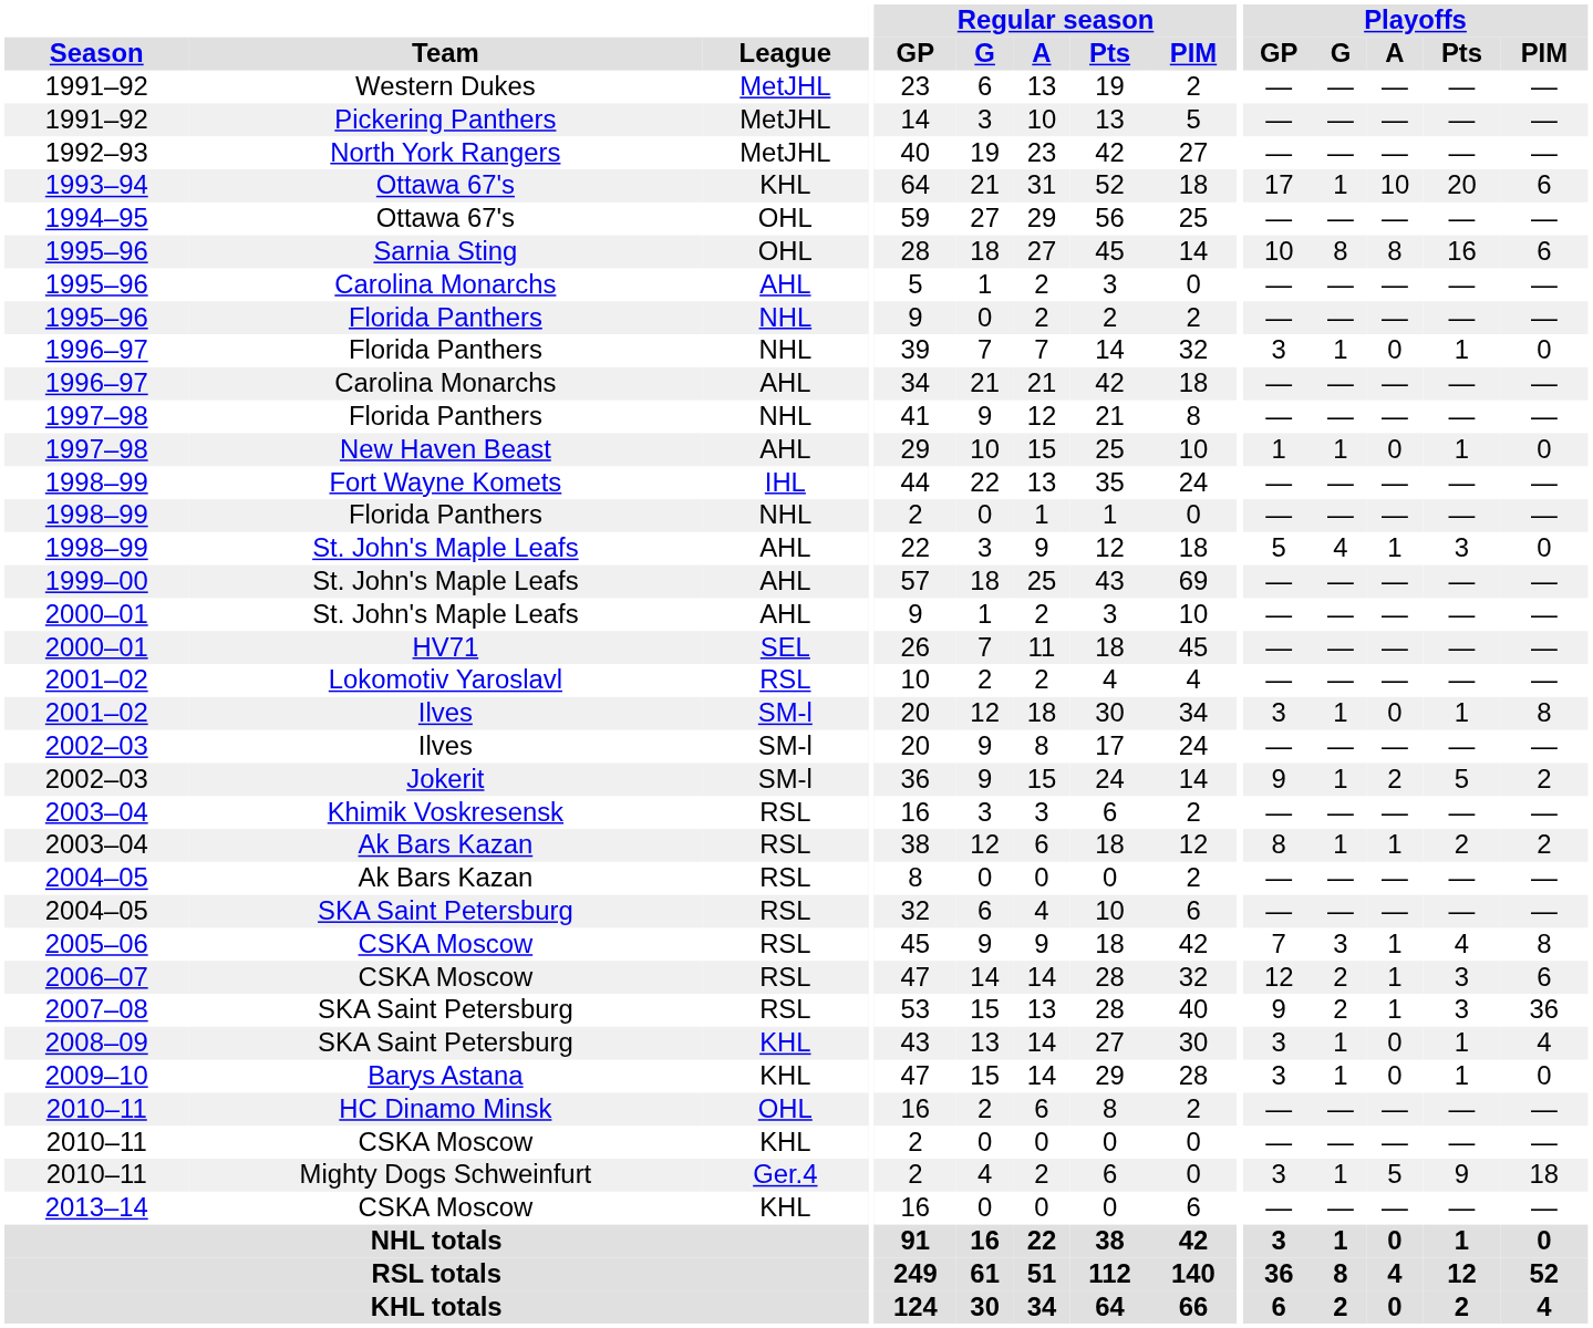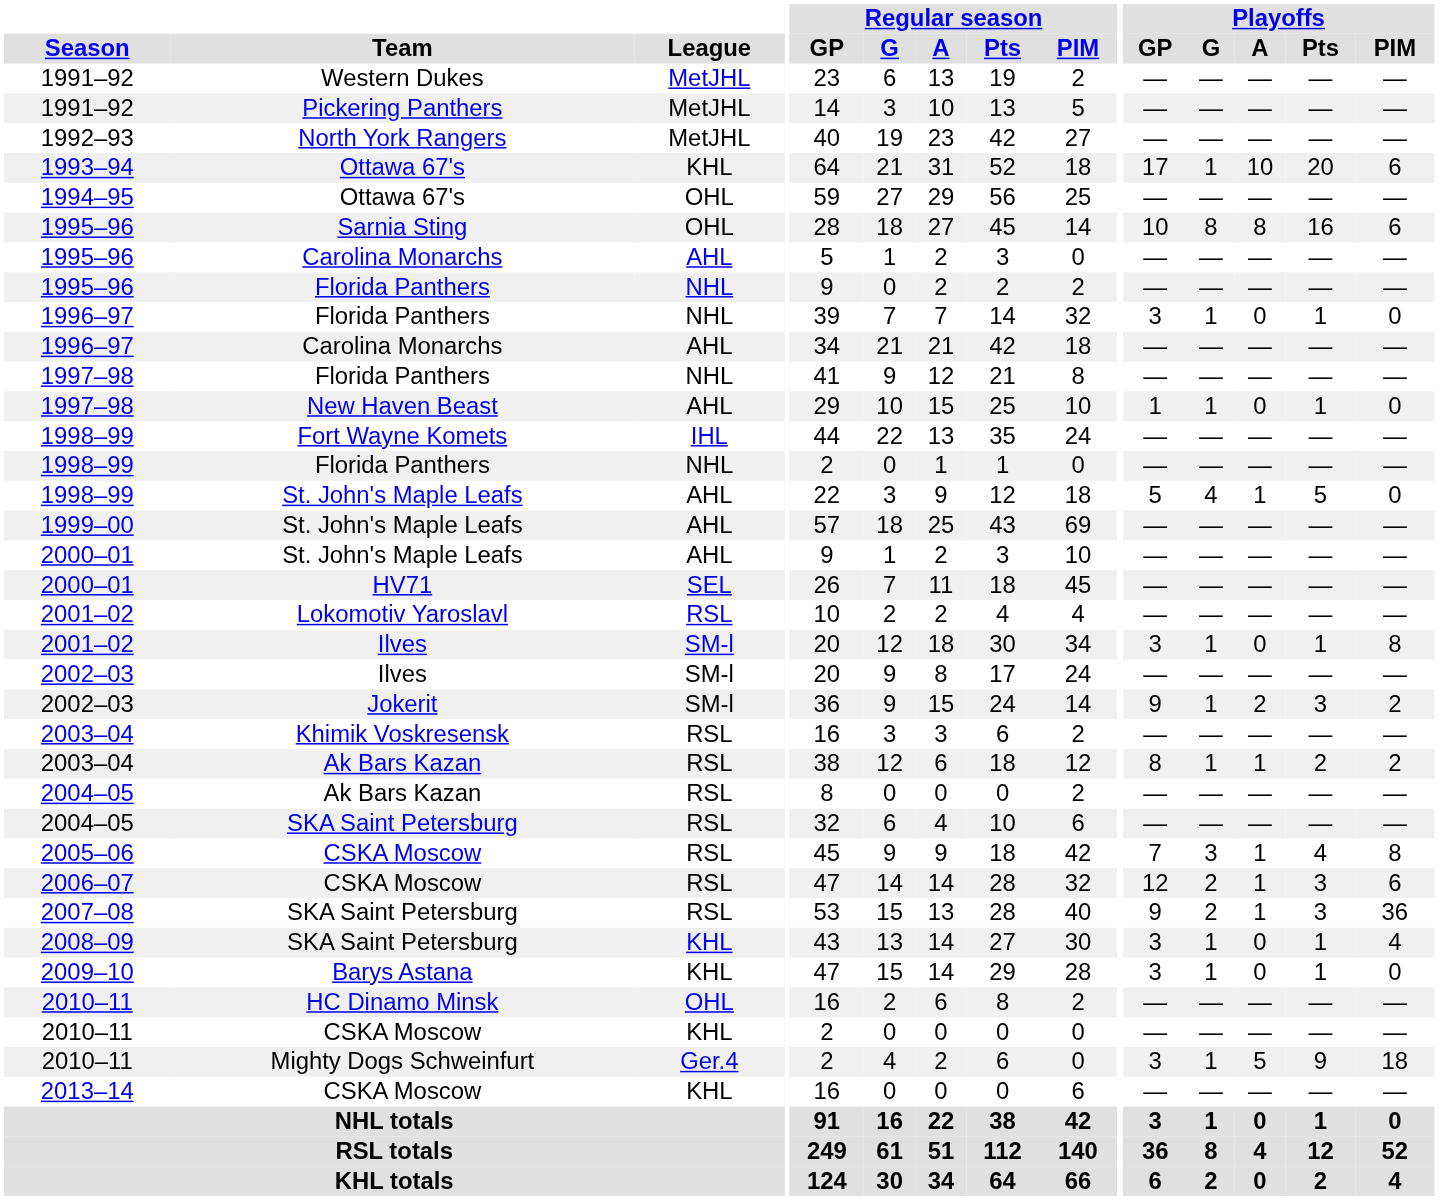1998–99 / St. John's Maple Leafs | Playoffs / Pts: 3 -> 5
2002–03 / Jokerit | Playoffs / Pts: 5 -> 3
